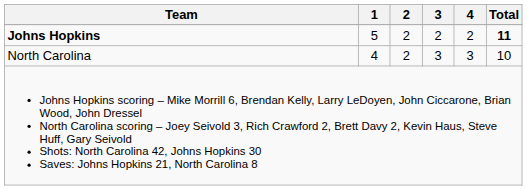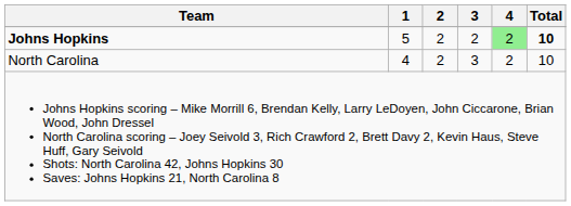Johns Hopkins | 4: no background -> lightgreen background
Johns Hopkins | Total: 11 -> 10
North Carolina | 4: 3 -> 2
